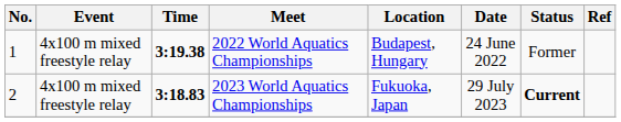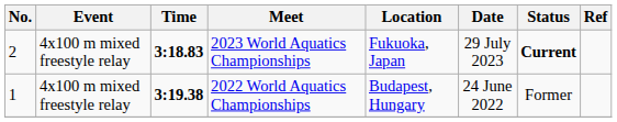rows swapped: 2022 World Aquatics Championships <-> 2023 World Aquatics Championships
